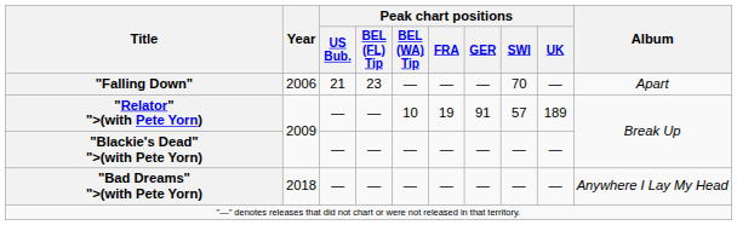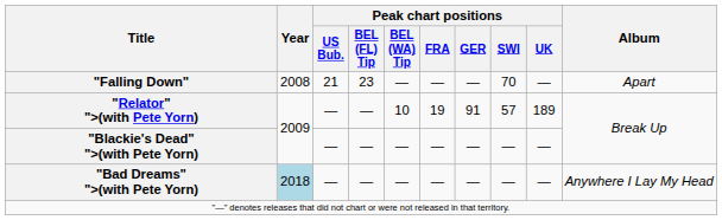"Falling Down" | Year: 2006 -> 2008
"Bad Dreams" ">(with Pete Yorn) | Year: no background -> lightblue background
